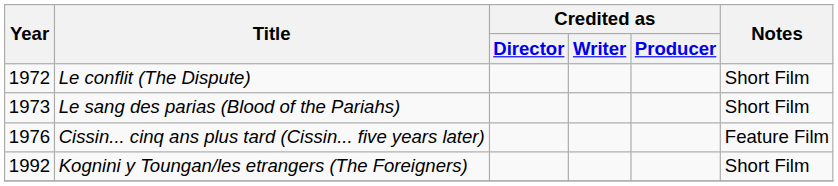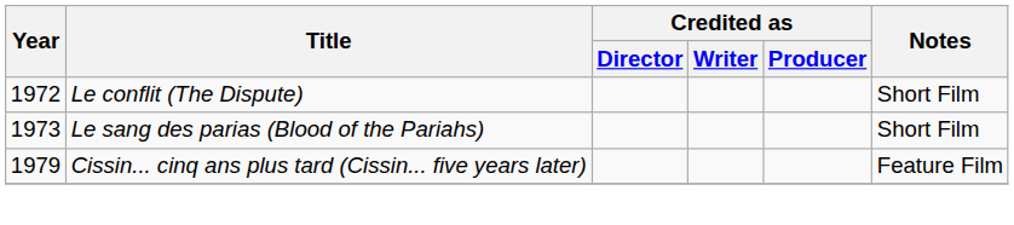Cissin... cinq ans plus tard (Cissin... five years later) | Year: 1976 -> 1979
- row: 1992 | Kognini y Toungan/les etrangers (The Foreigners) | Short Film
